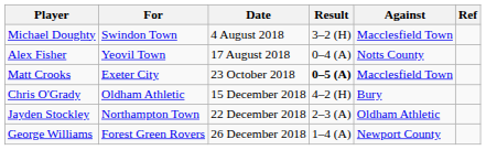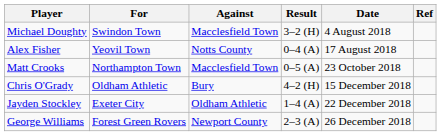columns swapped: Against <-> Date
Matt Crooks | For: Exeter City -> Northampton Town
Matt Crooks | Result: bold -> normal
Jayden Stockley | For: Northampton Town -> Exeter City
Jayden Stockley | Result: 2–3 (A) -> 1–4 (A)
George Williams | Result: 1–4 (A) -> 2–3 (A)
